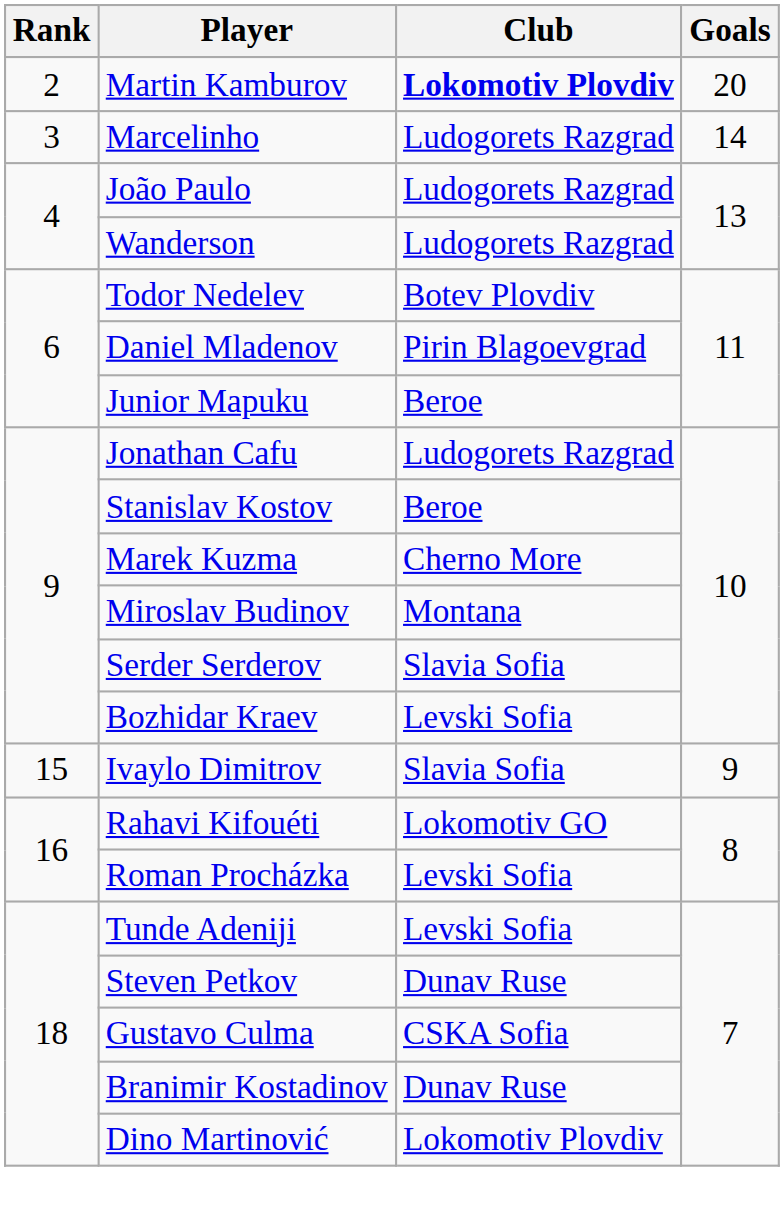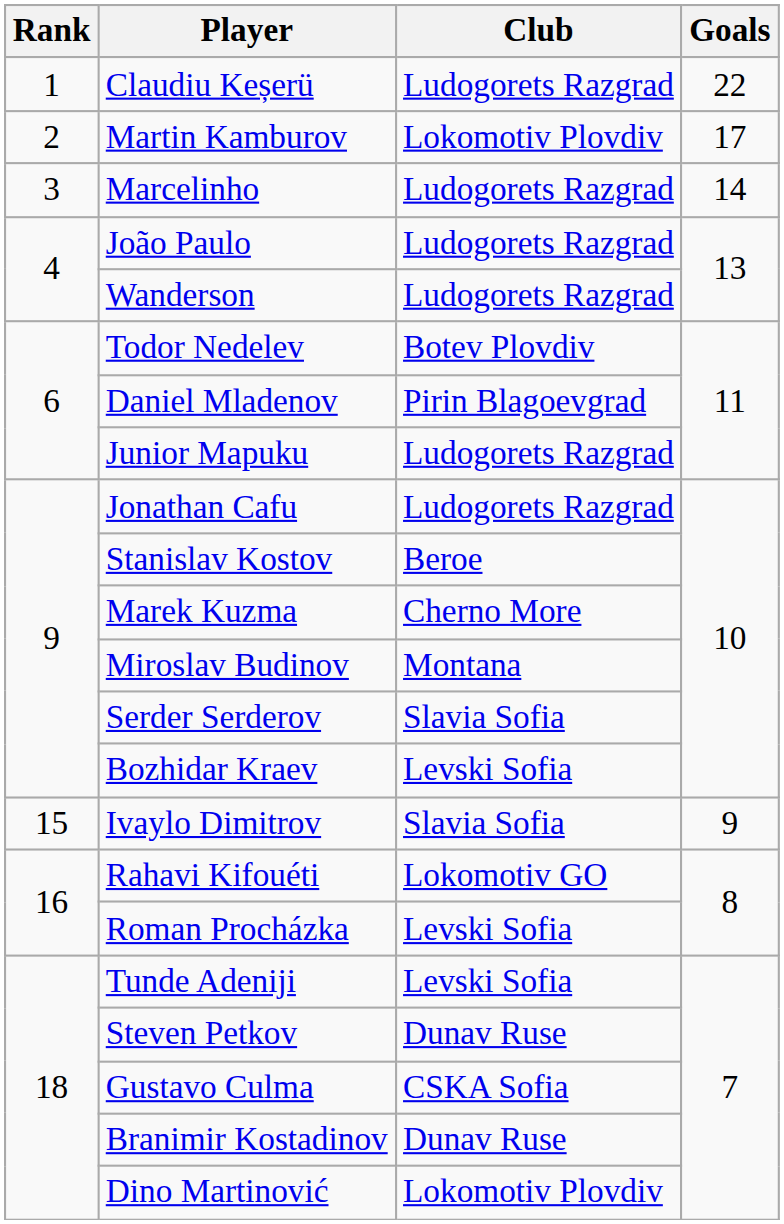+ row: 1 | Claudiu Keșerü | Ludogorets Razgrad | 22
Martin Kamburov | Club: bold -> normal
Martin Kamburov | Goals: 20 -> 17
Junior Mapuku | Club: Beroe -> Ludogorets Razgrad
